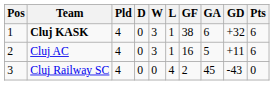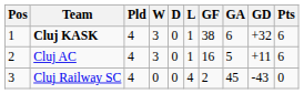columns swapped: W <-> D
